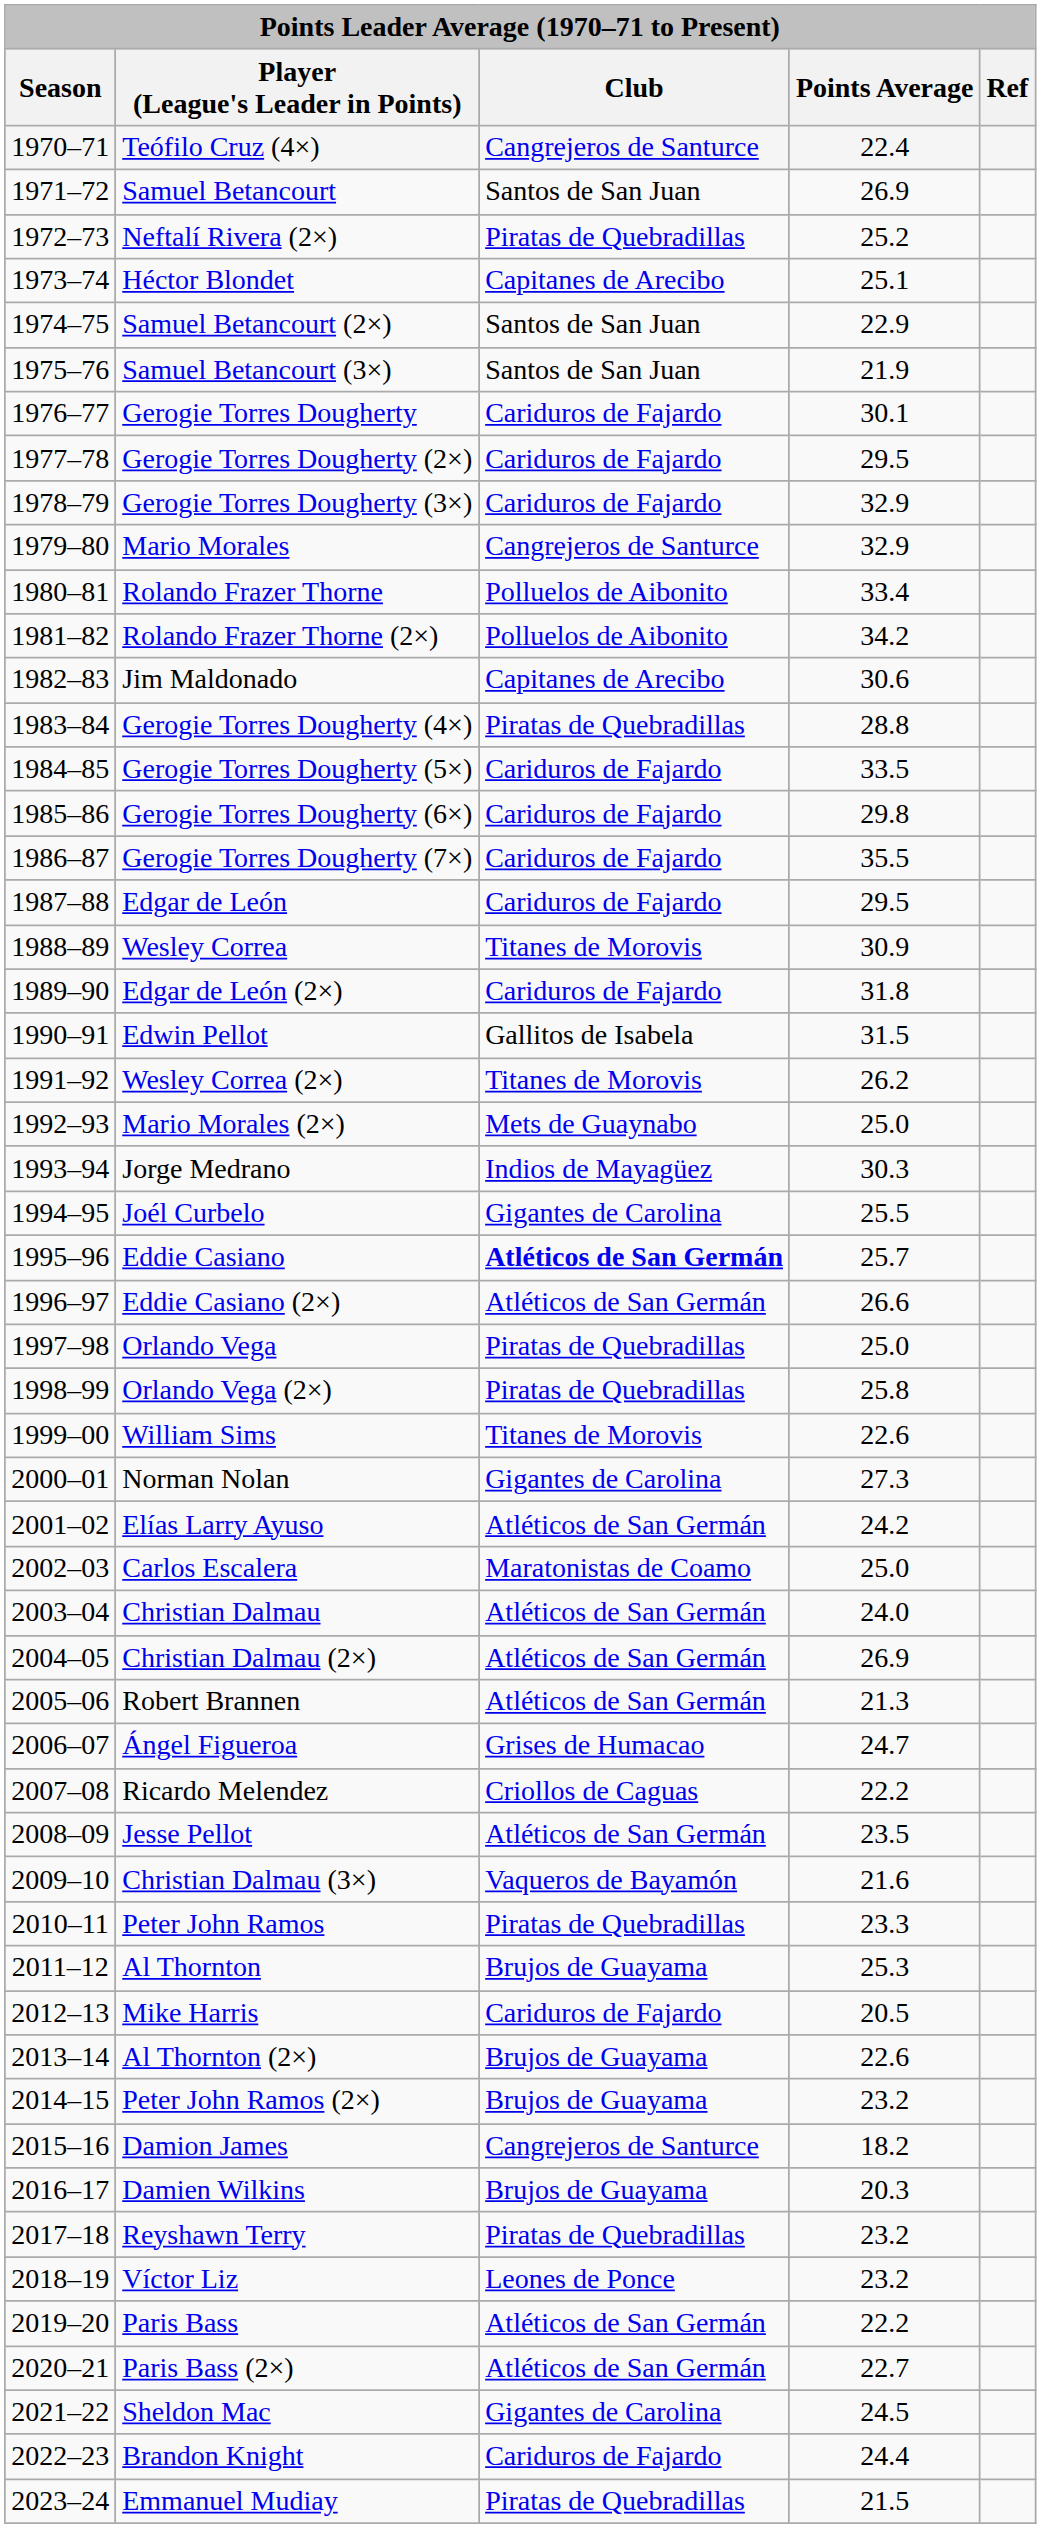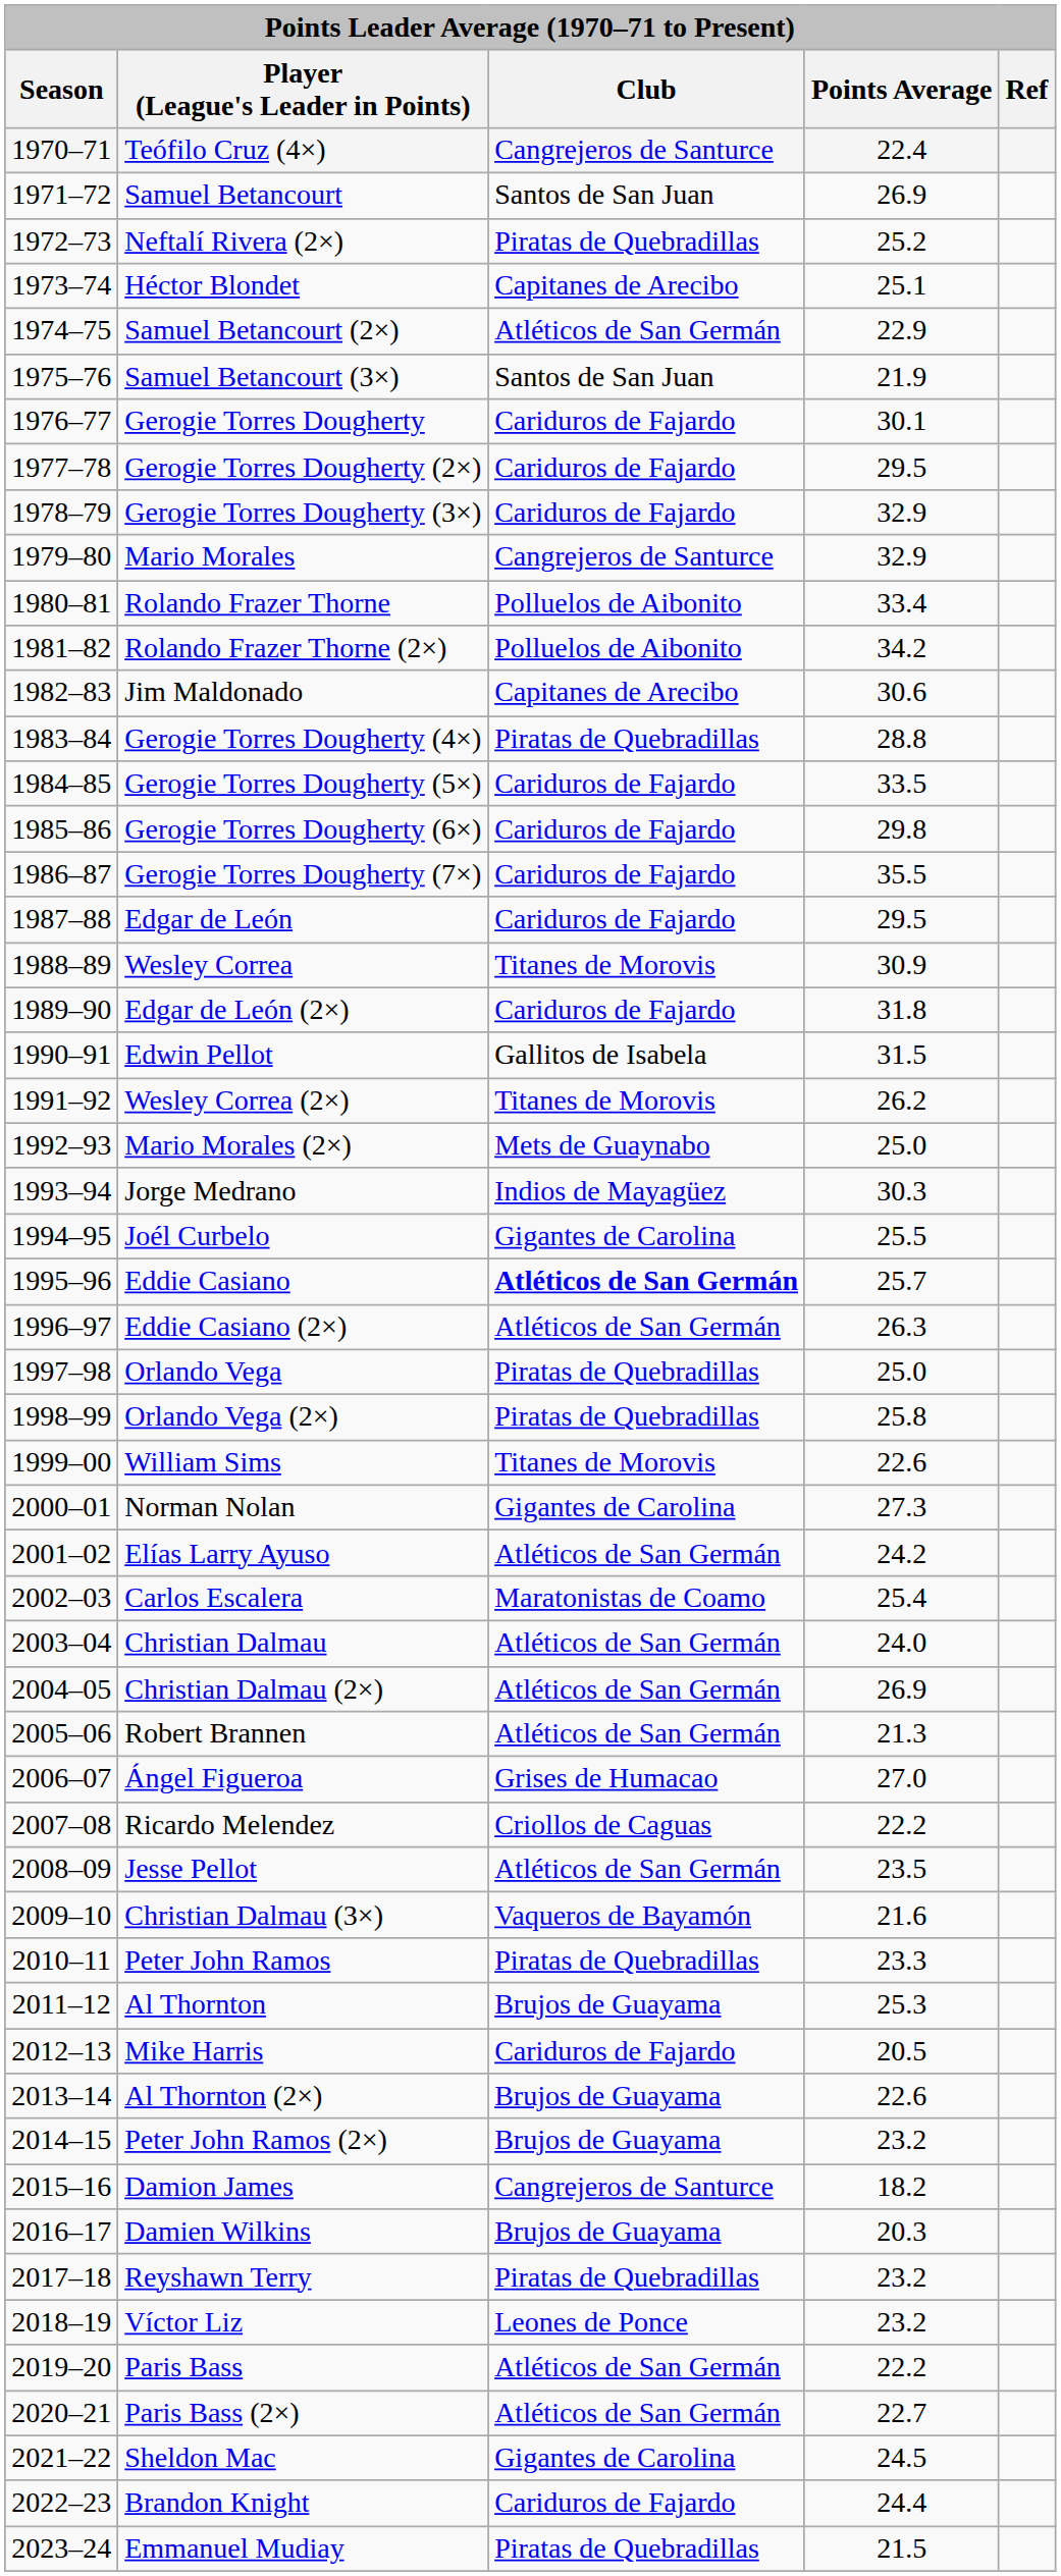Samuel Betancourt (2×) | Club: Santos de San Juan -> Atléticos de San Germán
Eddie Casiano (2×) | Points Average: 26.6 -> 26.3
Carlos Escalera | Points Average: 25.0 -> 25.4
Ángel Figueroa | Points Average: 24.7 -> 27.0
